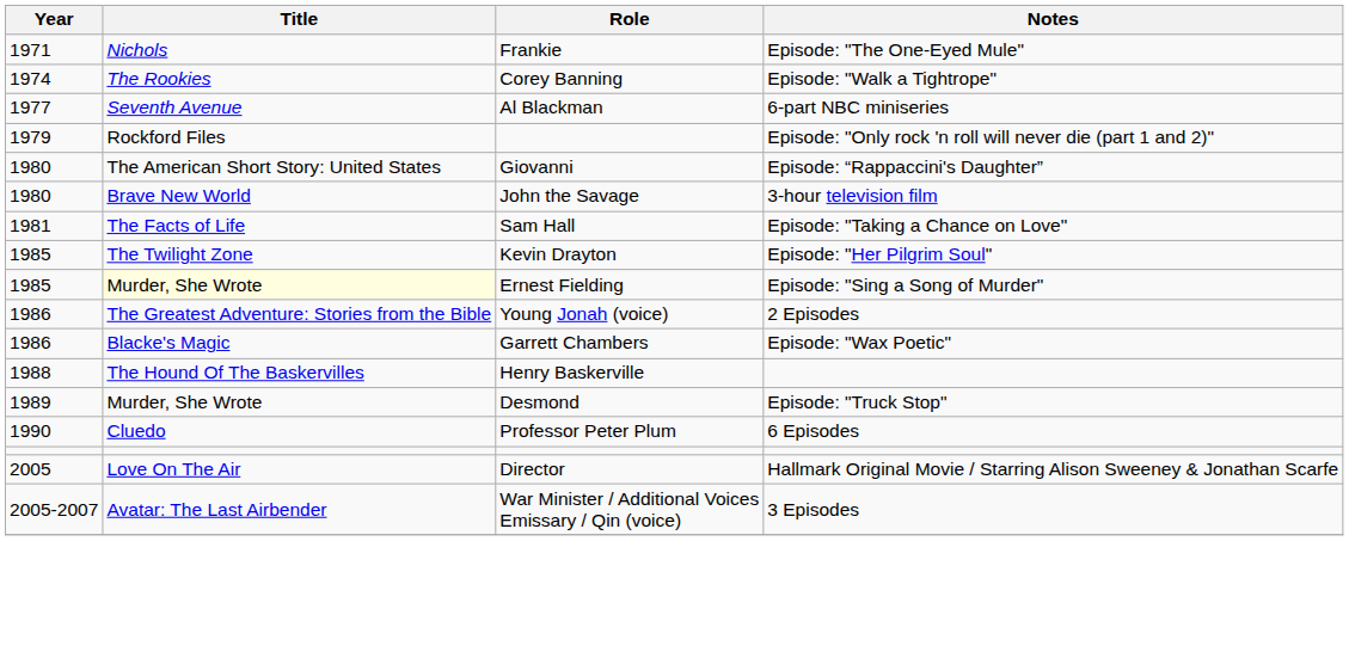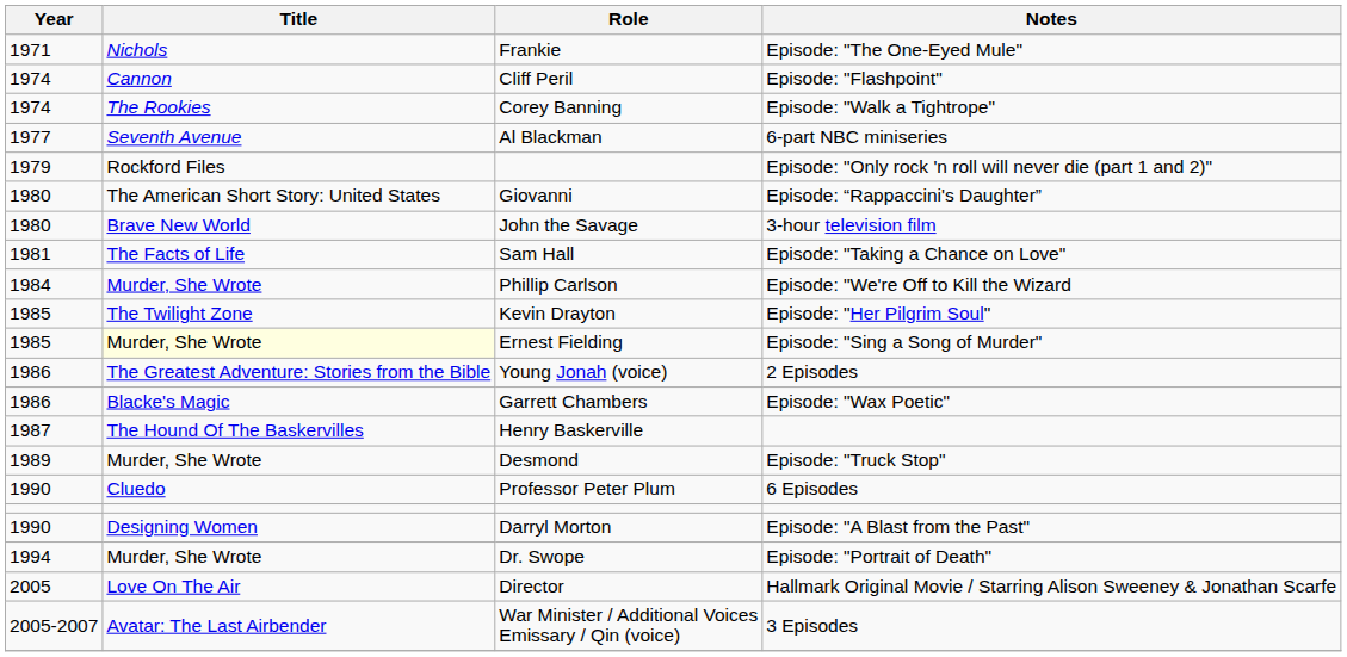+ row: 1974 | Cannon | Cliff Peril | Episode: "Flashpoint"
+ row: 1984 | Murder, She Wrote | Phillip Carlson | Episode: "We're Off to Kill the Wizard
Henry Baskerville | Year: 1988 -> 1987
+ row: 1990 | Designing Women | Darryl Morton | Episode: "A Blast from the Past"
+ row: 1994 | Murder, She Wrote | Dr. Swope | Episode: "Portrait of Death"
